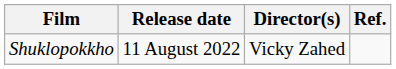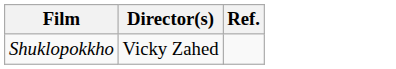- column: Release date | 11 August 2022
